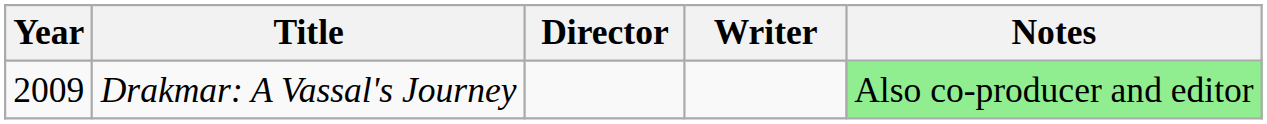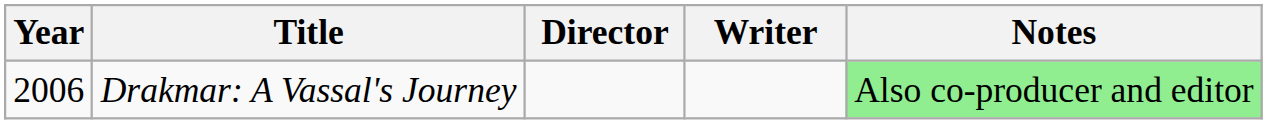Drakmar: A Vassal's Journey | Year: 2009 -> 2006
